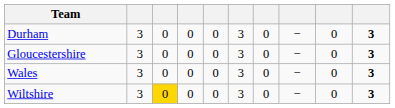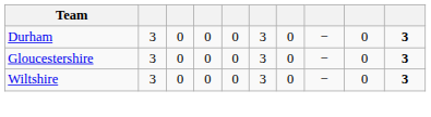- row: Wales | 3 | 0 | 0 | 0 | 3 | 0 | − | 0 | 3
Wiltshire | column 3: gold background -> no background
